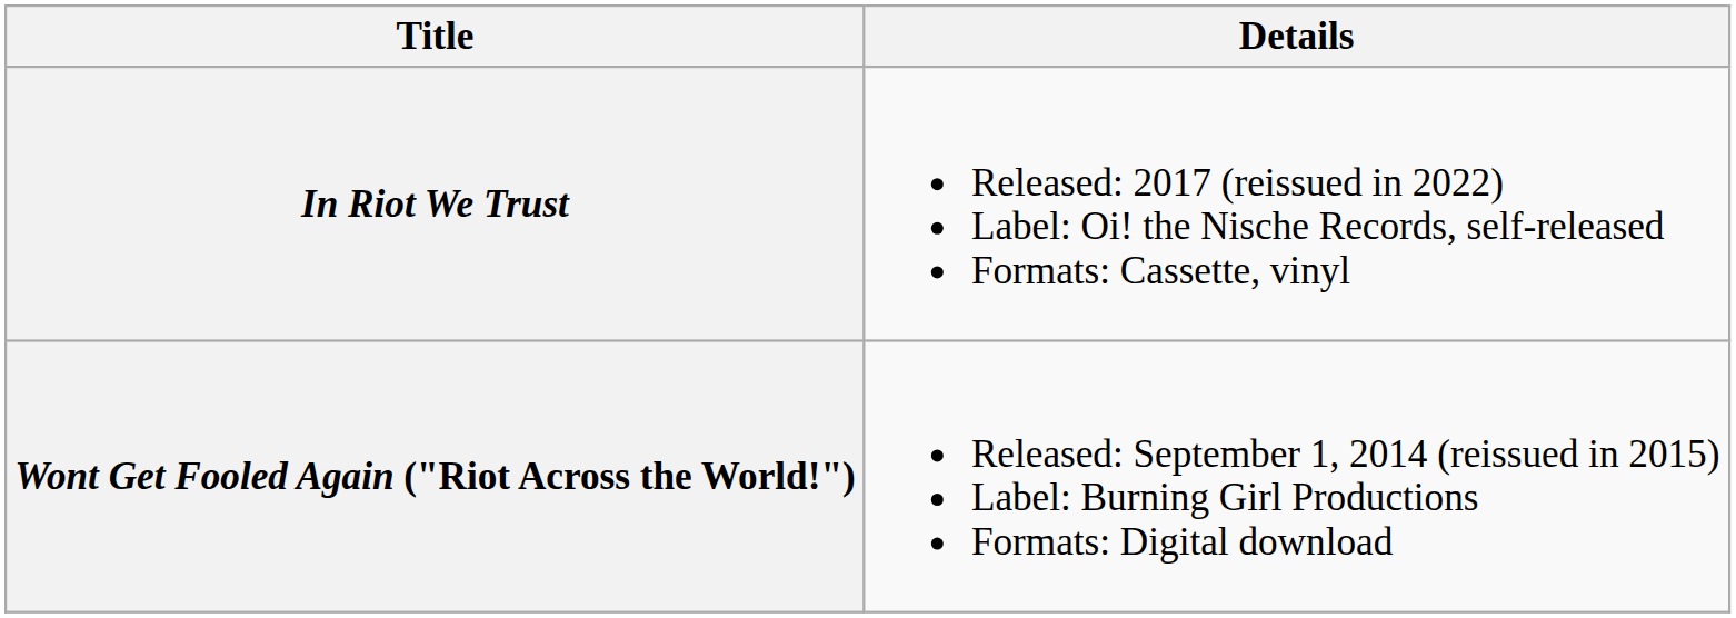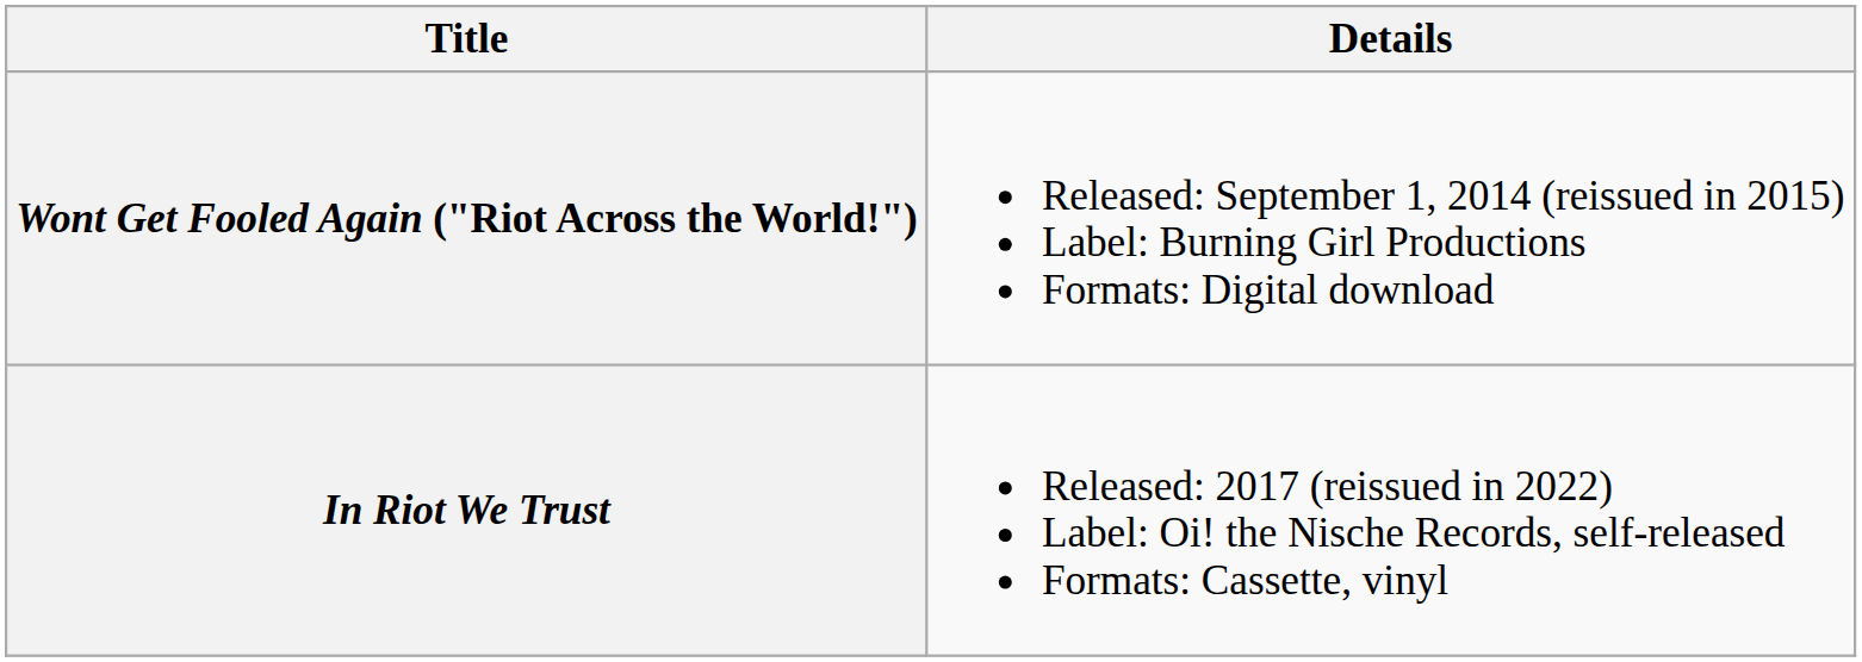rows swapped: Wont Get Fooled Again ("Riot Across the World!") <-> In Riot We Trust
